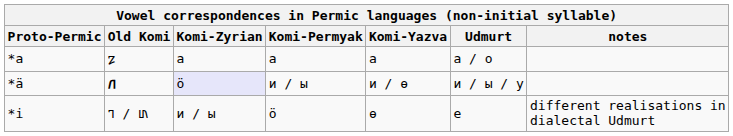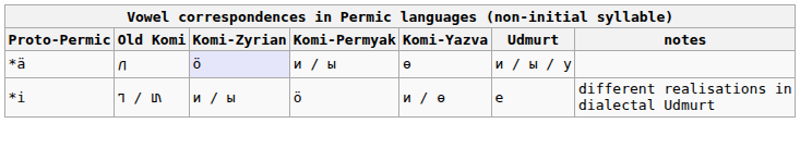- row: *a | 𐍐 | а | а | a | а / о
*ä | Old Komi: bold -> normal
*ä | Komi-Yazva: и / ө -> ө
*i | Komi-Yazva: ө -> и / ө
